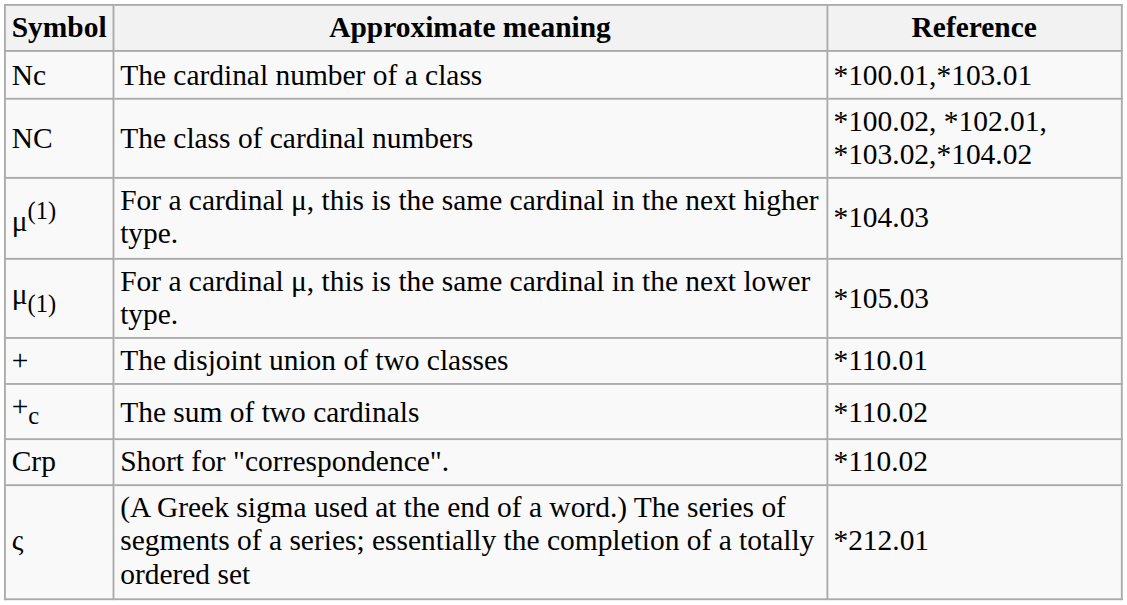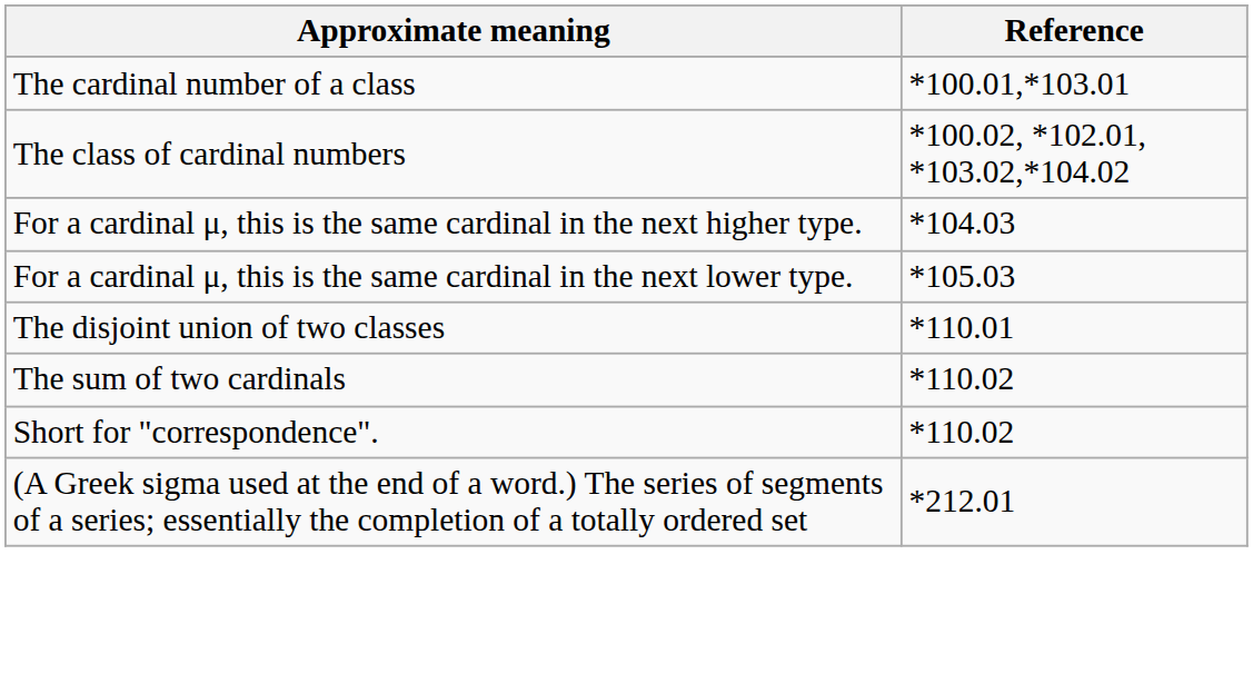- column: Symbol | Nc | NC | μ(1) | μ(1) | + | +c | Crp | ς
